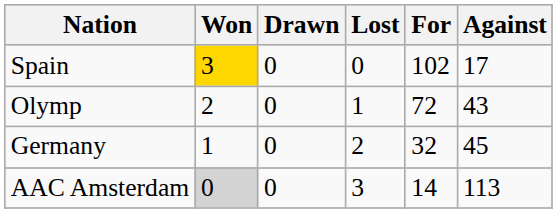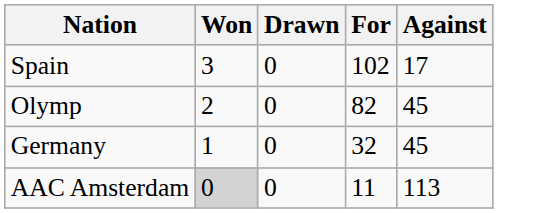- column: Lost | 0 | 1 | 2 | 3
Spain | Won: gold background -> no background
Olymp | For: 72 -> 82
Olymp | Against: 43 -> 45
AAC Amsterdam | For: 14 -> 11
